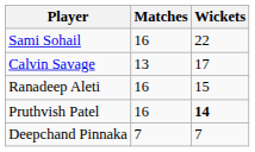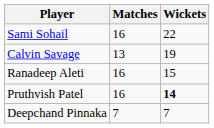Calvin Savage | Wickets: 17 -> 19
